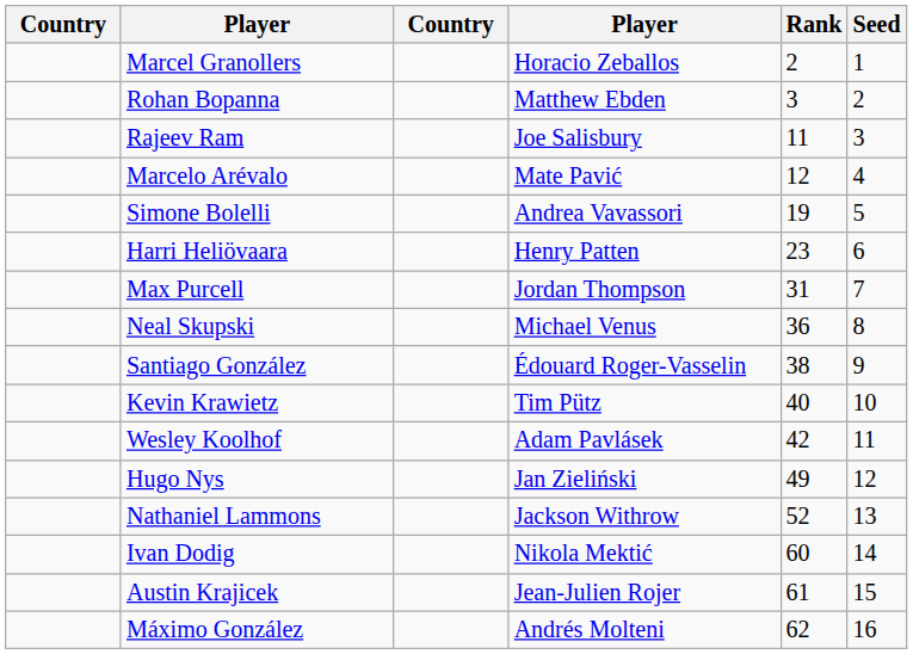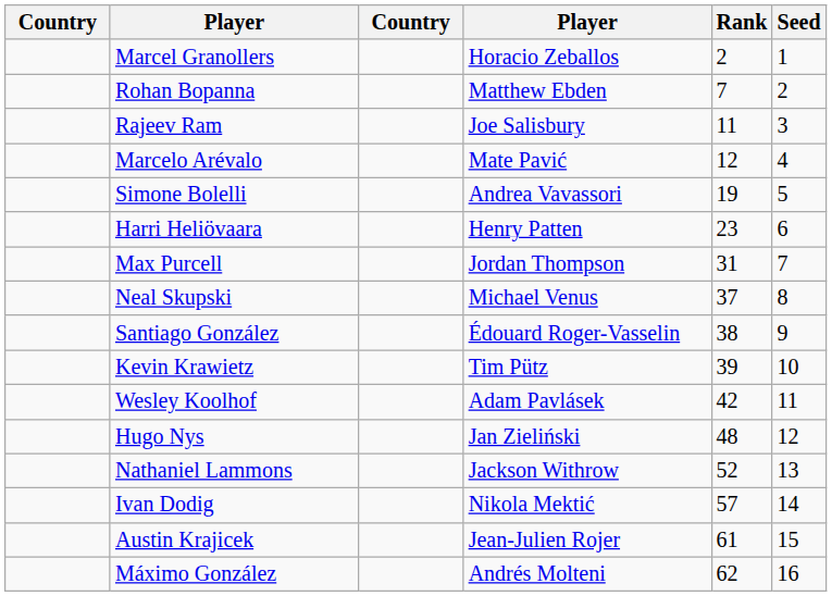Rohan Bopanna | Rank: 3 -> 7
Neal Skupski | Rank: 36 -> 37
Kevin Krawietz | Rank: 40 -> 39
Hugo Nys | Rank: 49 -> 48
Ivan Dodig | Rank: 60 -> 57
